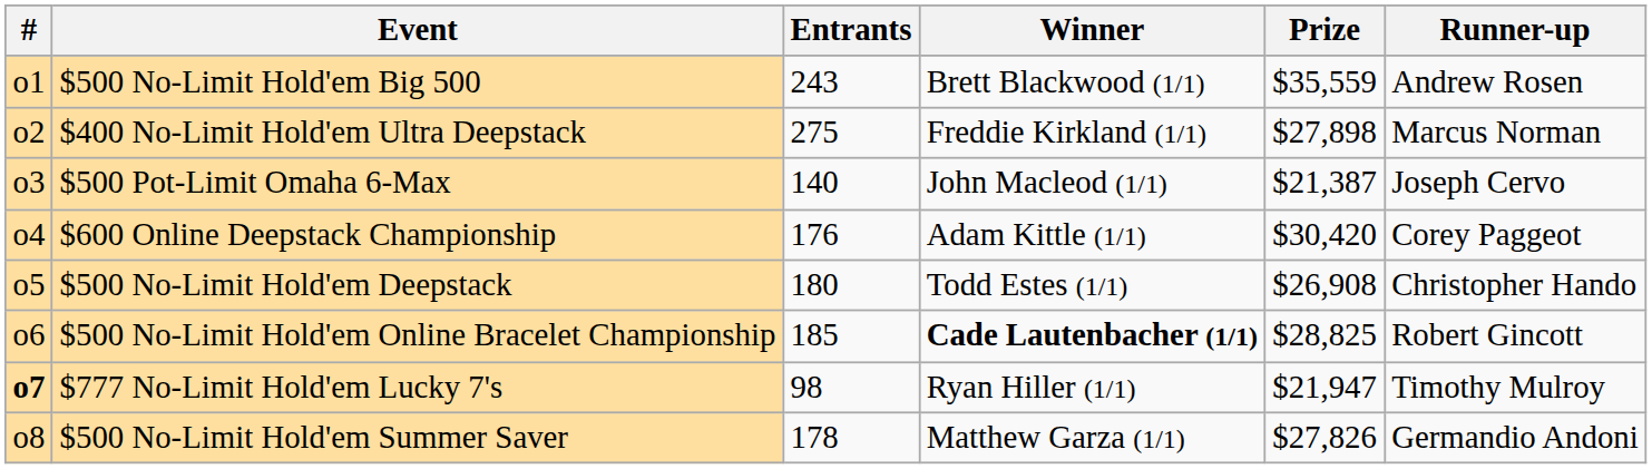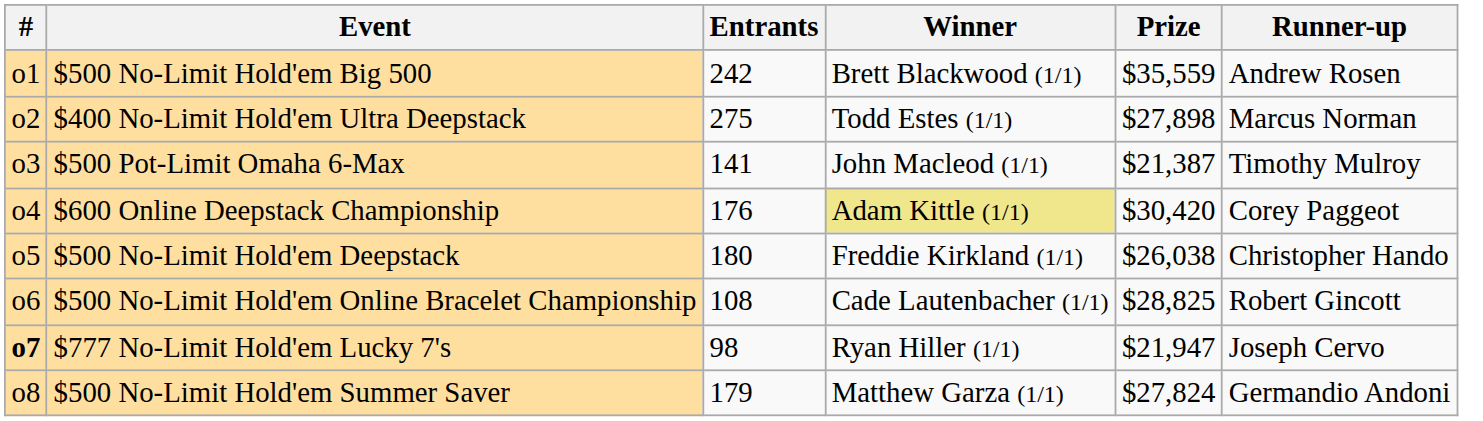$500 No-Limit Hold'em Big 500 | Entrants: 243 -> 242
$400 No-Limit Hold'em Ultra Deepstack | Winner: Freddie Kirkland (1/1) -> Todd Estes (1/1)
$500 Pot-Limit Omaha 6-Max | Entrants: 140 -> 141
$500 Pot-Limit Omaha 6-Max | Runner-up: Joseph Cervo -> Timothy Mulroy
$600 Online Deepstack Championship | Winner: no background -> khaki background
$500 No-Limit Hold'em Deepstack | Winner: Todd Estes (1/1) -> Freddie Kirkland (1/1)
$500 No-Limit Hold'em Deepstack | Prize: $26,908 -> $26,038
$500 No-Limit Hold'em Online Bracelet Championship | Entrants: 185 -> 108
$500 No-Limit Hold'em Online Bracelet Championship | Winner: bold -> normal
$777 No-Limit Hold'em Lucky 7's | Runner-up: Timothy Mulroy -> Joseph Cervo
$500 No-Limit Hold'em Summer Saver | Entrants: 178 -> 179
$500 No-Limit Hold'em Summer Saver | Prize: $27,826 -> $27,824
